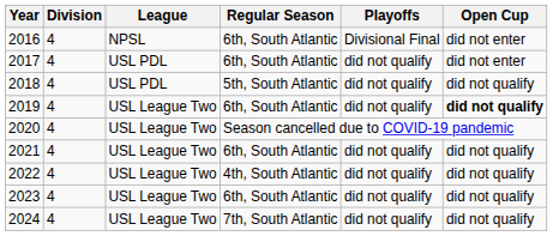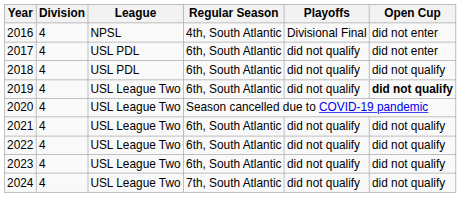2016 | Regular Season: 6th, South Atlantic -> 4th, South Atlantic
2018 | Regular Season: 5th, South Atlantic -> 6th, South Atlantic
2022 | Regular Season: 4th, South Atlantic -> 6th, South Atlantic
